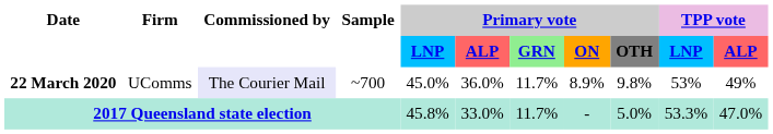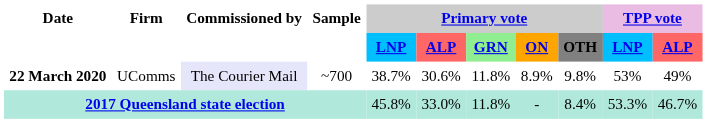22 March 2020 | Primary vote / LNP: 45.0% -> 38.7%
22 March 2020 | Primary vote / ALP: 36.0% -> 30.6%
22 March 2020 | Primary vote / GRN: 11.7% -> 11.8%
2017 Queensland state election | Primary vote / GRN: 11.7% -> 11.8%
2017 Queensland state election | Primary vote / OTH: 5.0% -> 8.4%
2017 Queensland state election | TPP vote / ALP: 47.0% -> 46.7%
